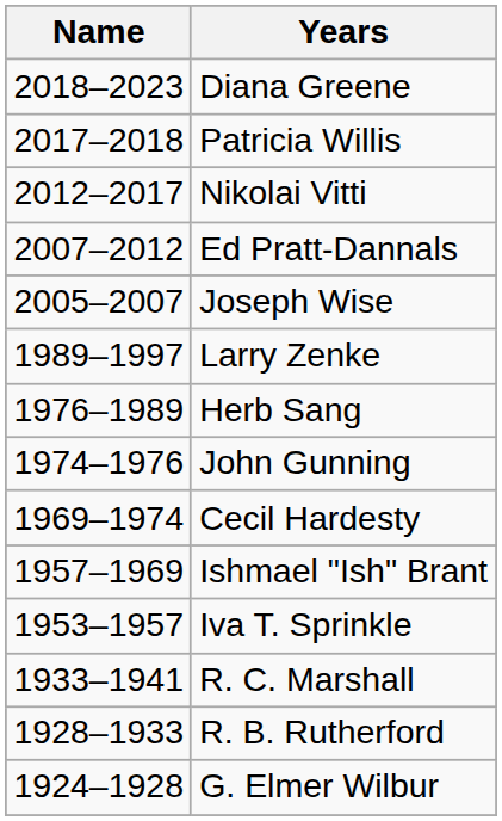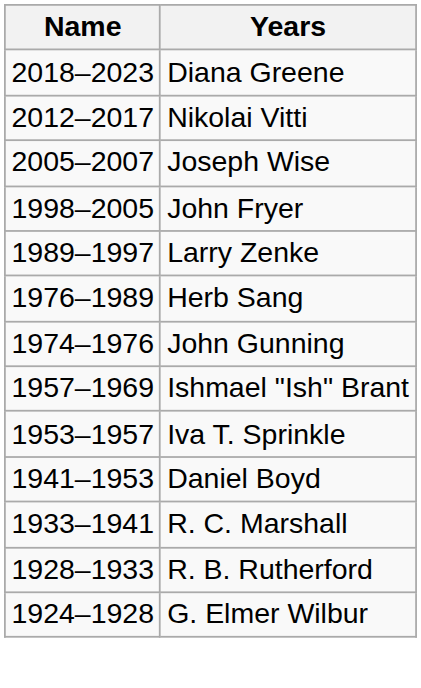- row: 2017–2018 | Patricia Willis
- row: 2007–2012 | Ed Pratt-Dannals
+ row: 1998–2005 | John Fryer
- row: 1969–1974 | Cecil Hardesty
+ row: 1941–1953 | Daniel Boyd
